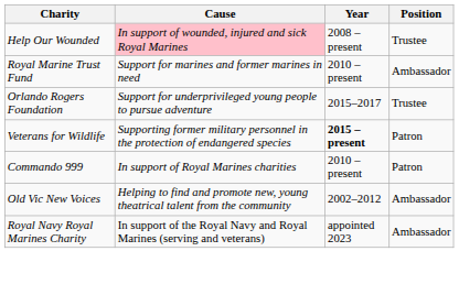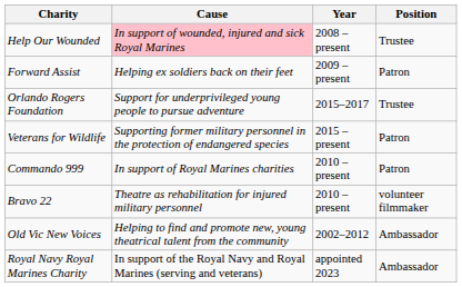+ row: Forward Assist | Helping ex soldiers back on their feet | 2009 – present | Patron
- row: Royal Marine Trust Fund | Support for marines and former marines in need | 2010 – present | Ambassador
Veterans for Wildlife | Year: bold -> normal
+ row: Bravo 22 | Theatre as rehabilitation for injured military personnel | 2010 – present | volunteer filmmaker
